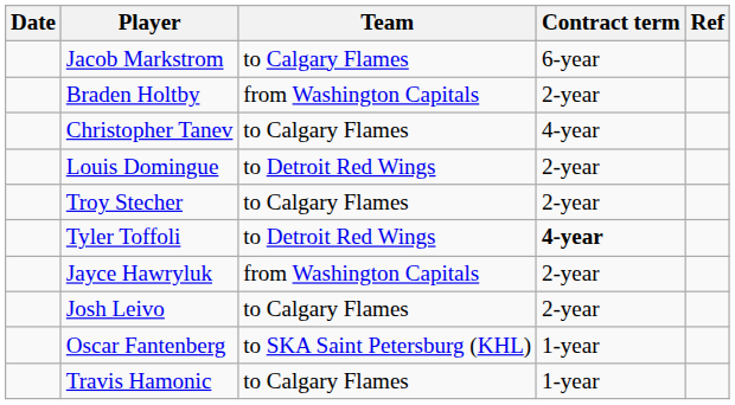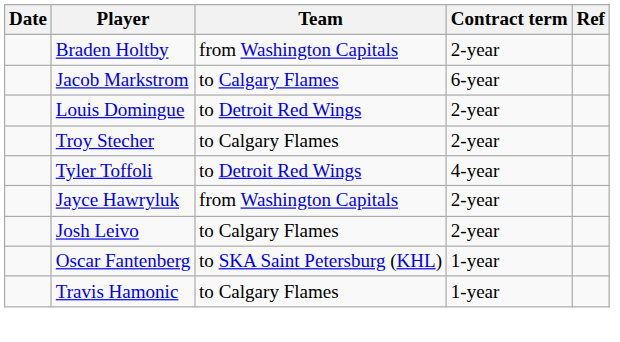rows swapped: Braden Holtby <-> Jacob Markstrom
- row: Christopher Tanev | to Calgary Flames | 4-year
Tyler Toffoli | Contract term: bold -> normal
